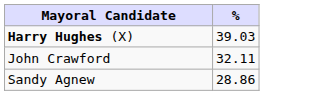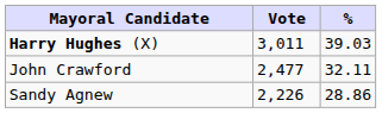+ column: Vote | 3,011 | 2,477 | 2,226
